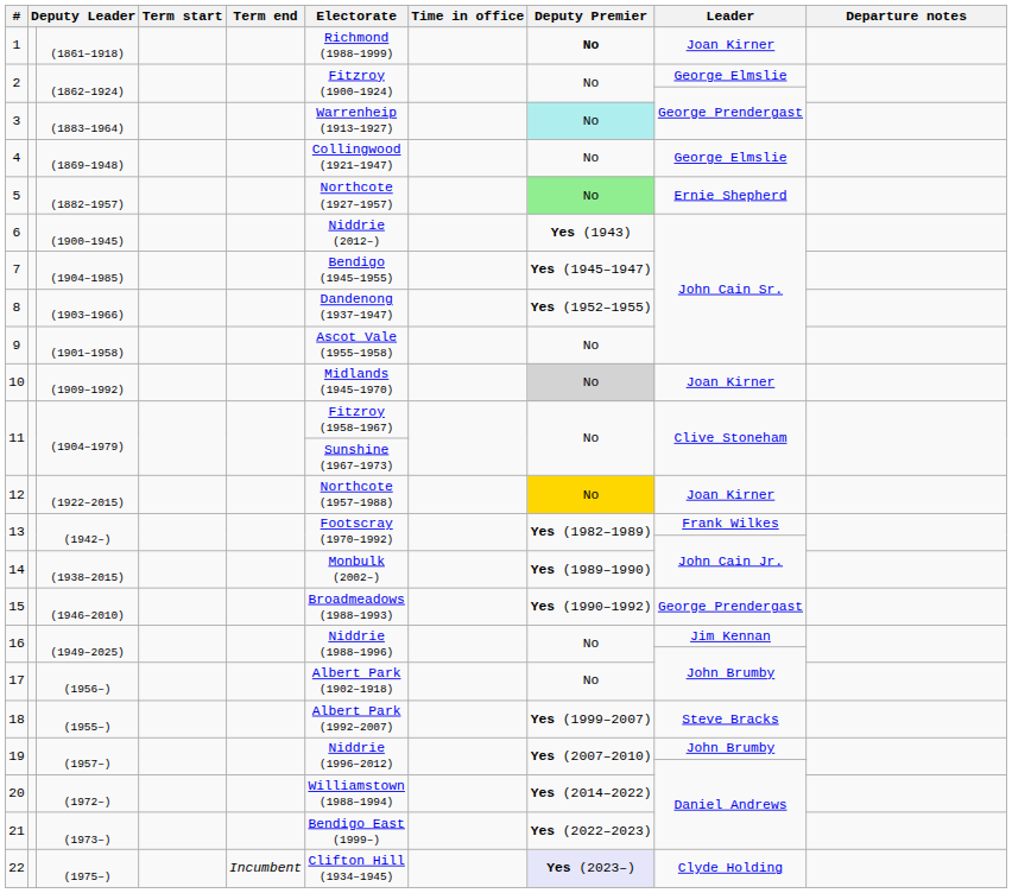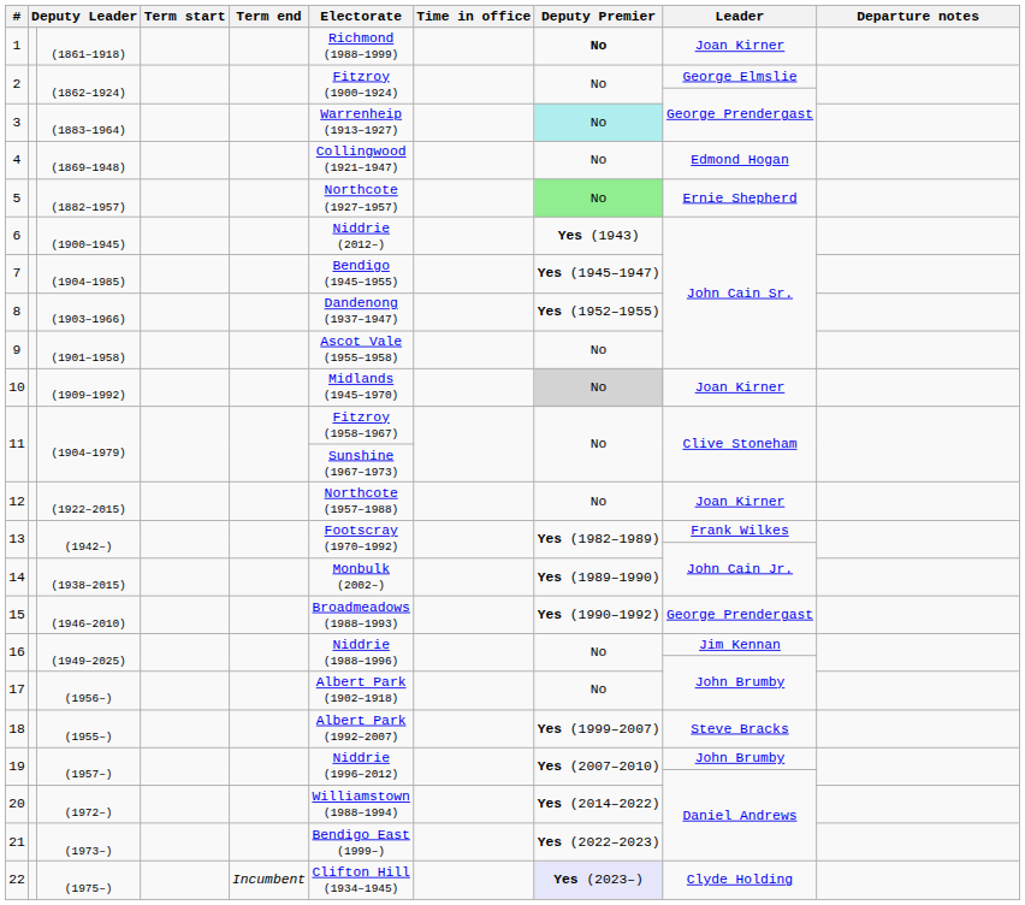4 | Leader: George Elmslie -> Edmond Hogan
12 | Deputy Premier: gold background -> no background
